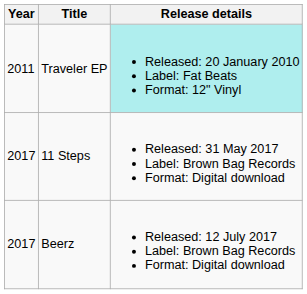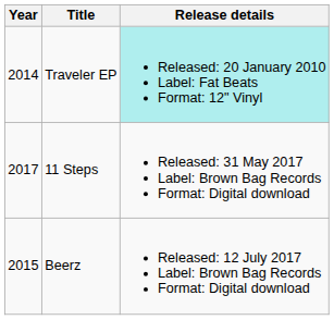Traveler EP | Year: 2011 -> 2014
Beerz | Year: 2017 -> 2015
